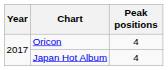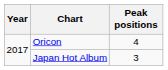Japan Hot Album | Peak positions: 4 -> 3
